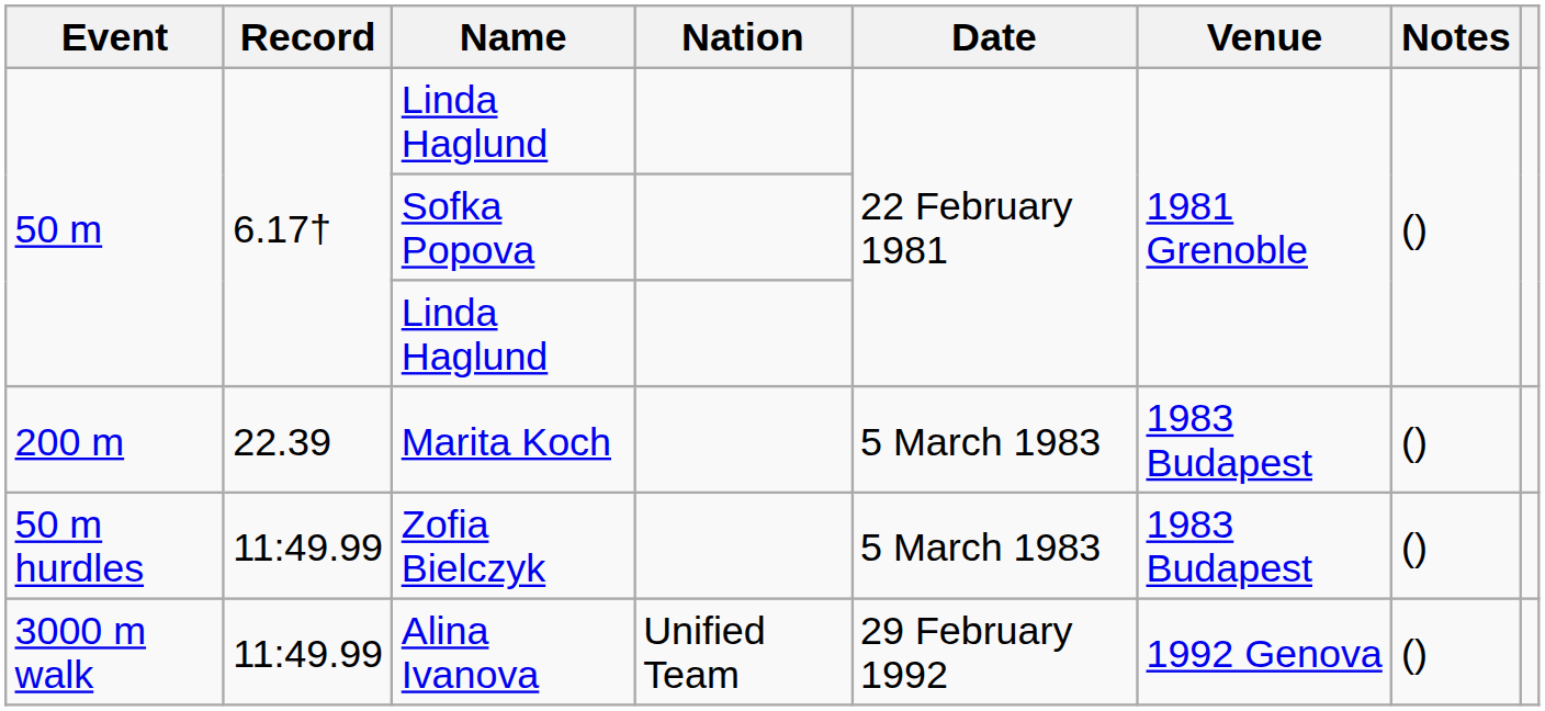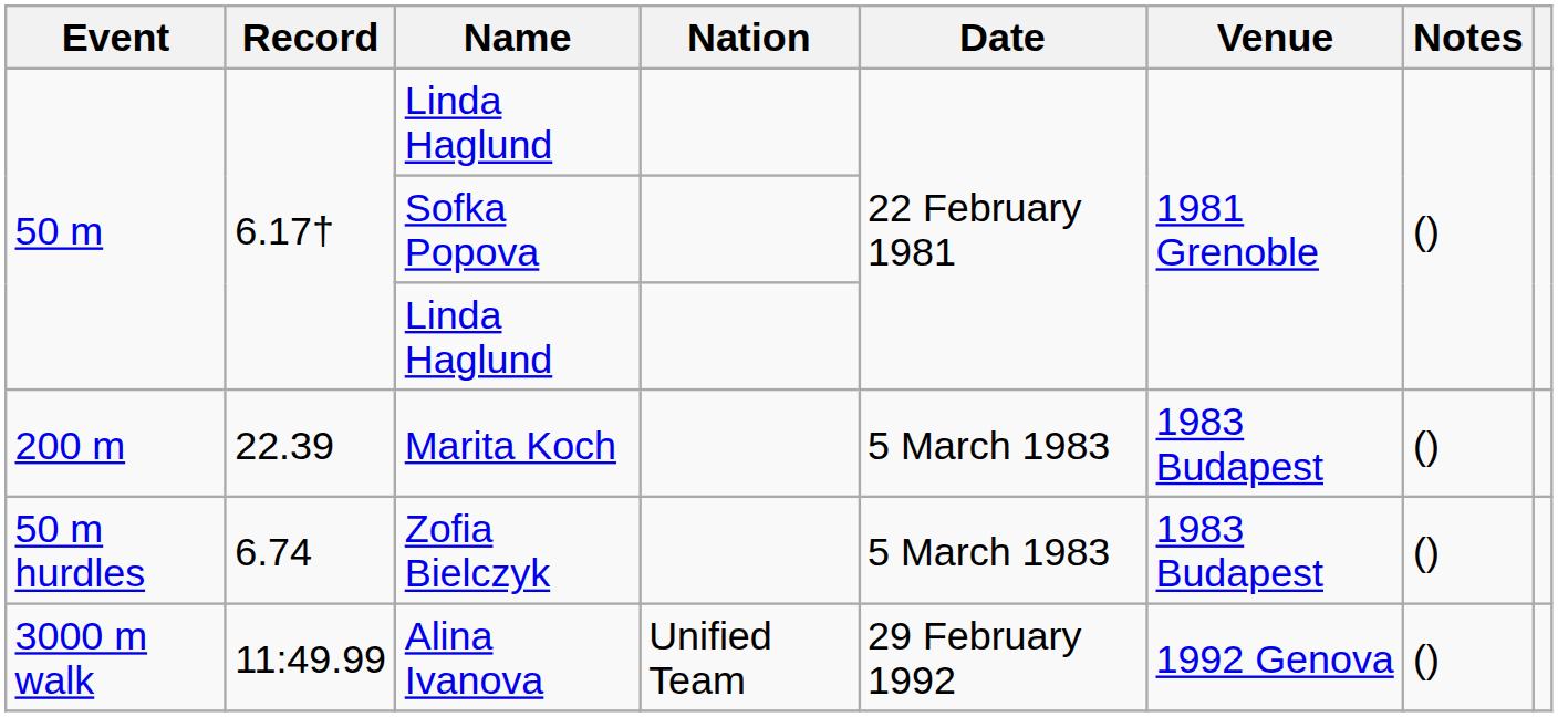Zofia Bielczyk | Record: 11:49.99 -> 6.74
